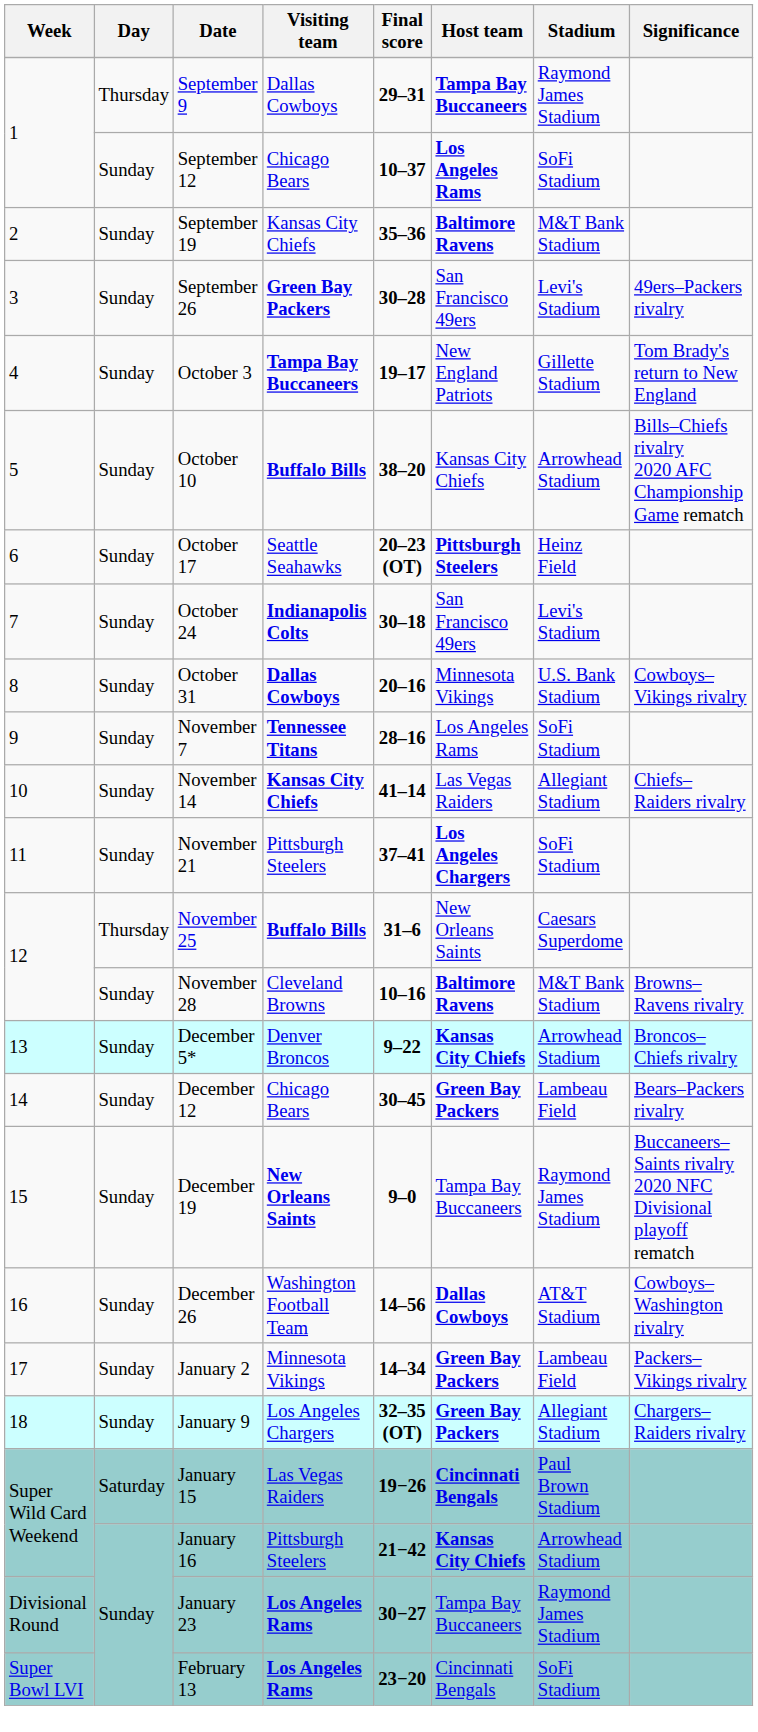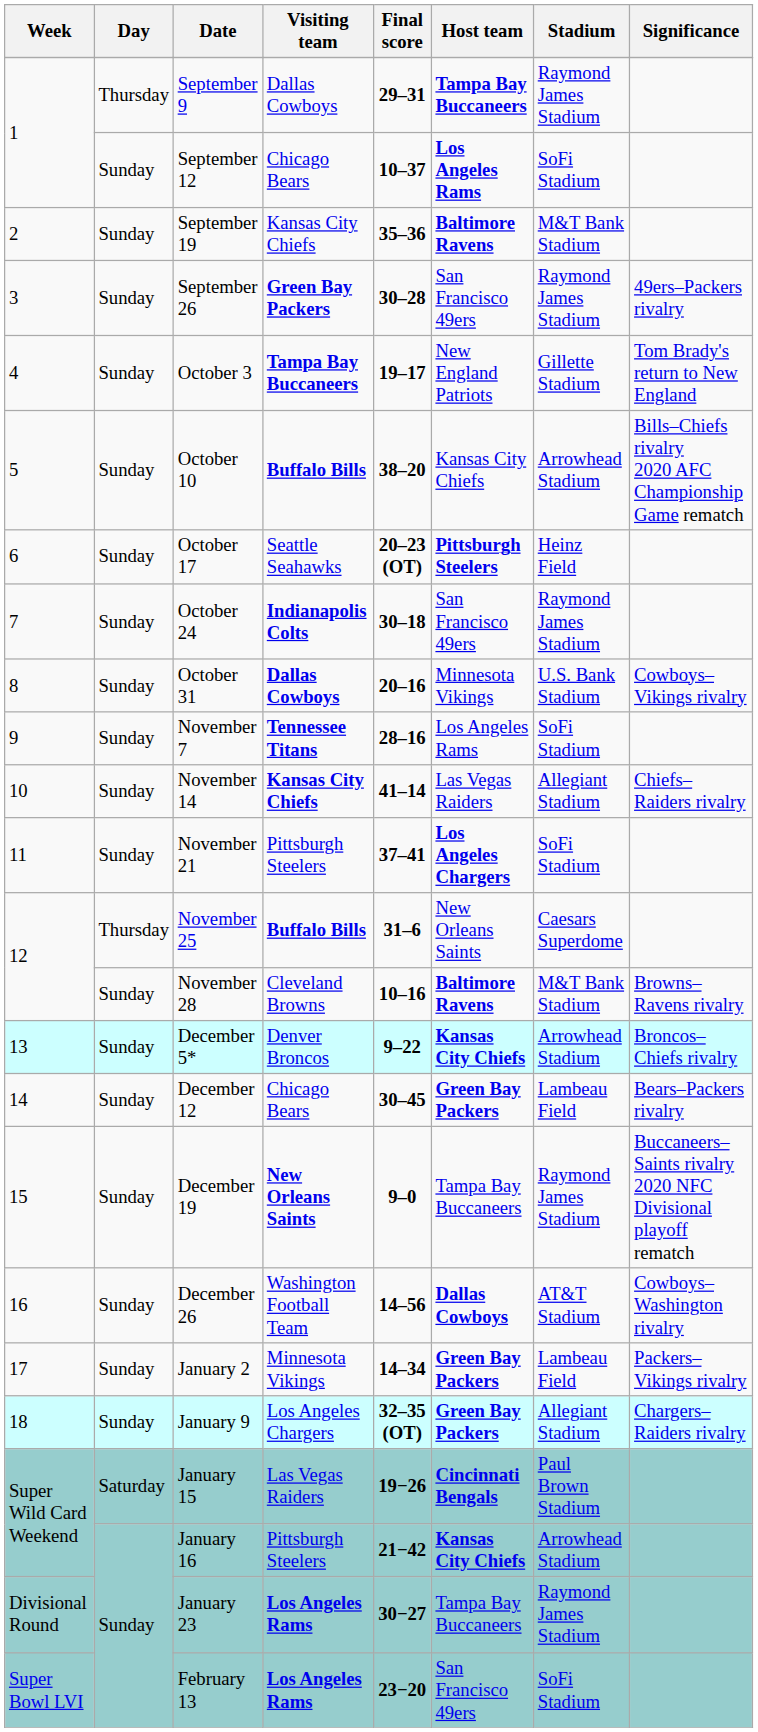September 26 | Stadium: Levi's Stadium -> Raymond James Stadium
October 24 | Stadium: Levi's Stadium -> Raymond James Stadium
February 13 | Host team: Cincinnati Bengals -> San Francisco 49ers
